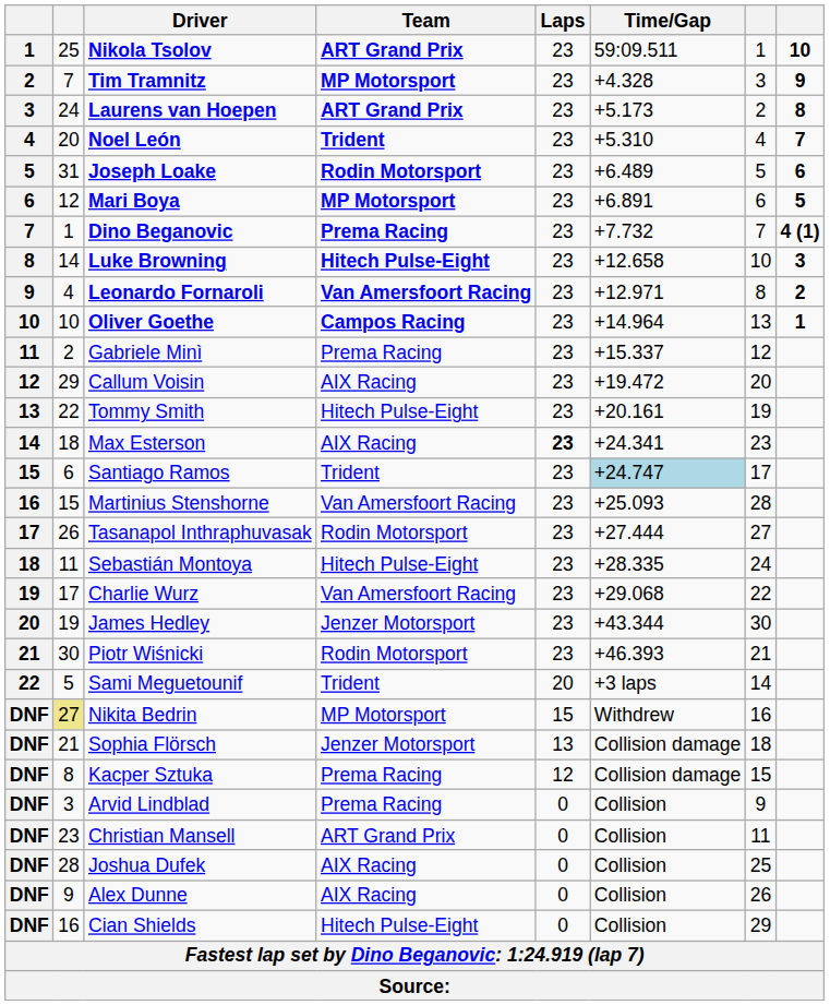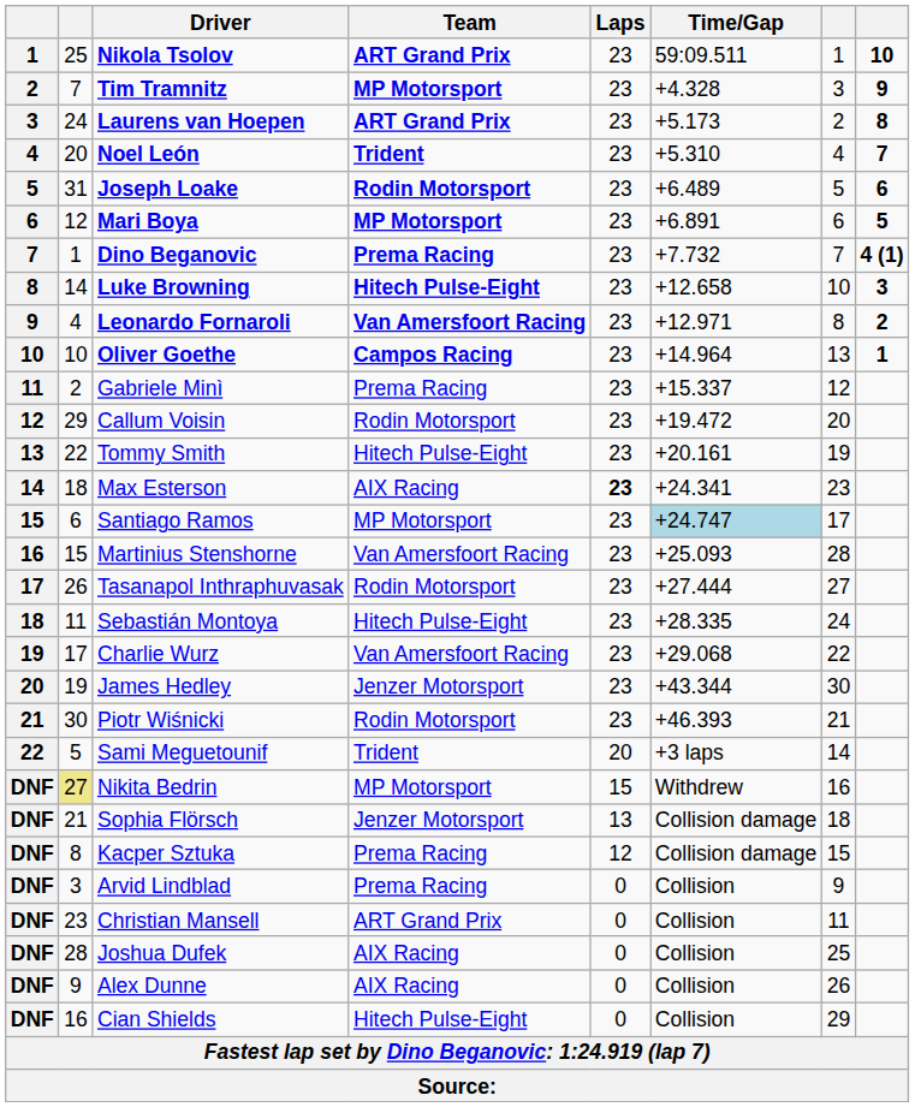Callum Voisin | Team: AIX Racing -> Rodin Motorsport
Santiago Ramos | Team: Trident -> MP Motorsport
